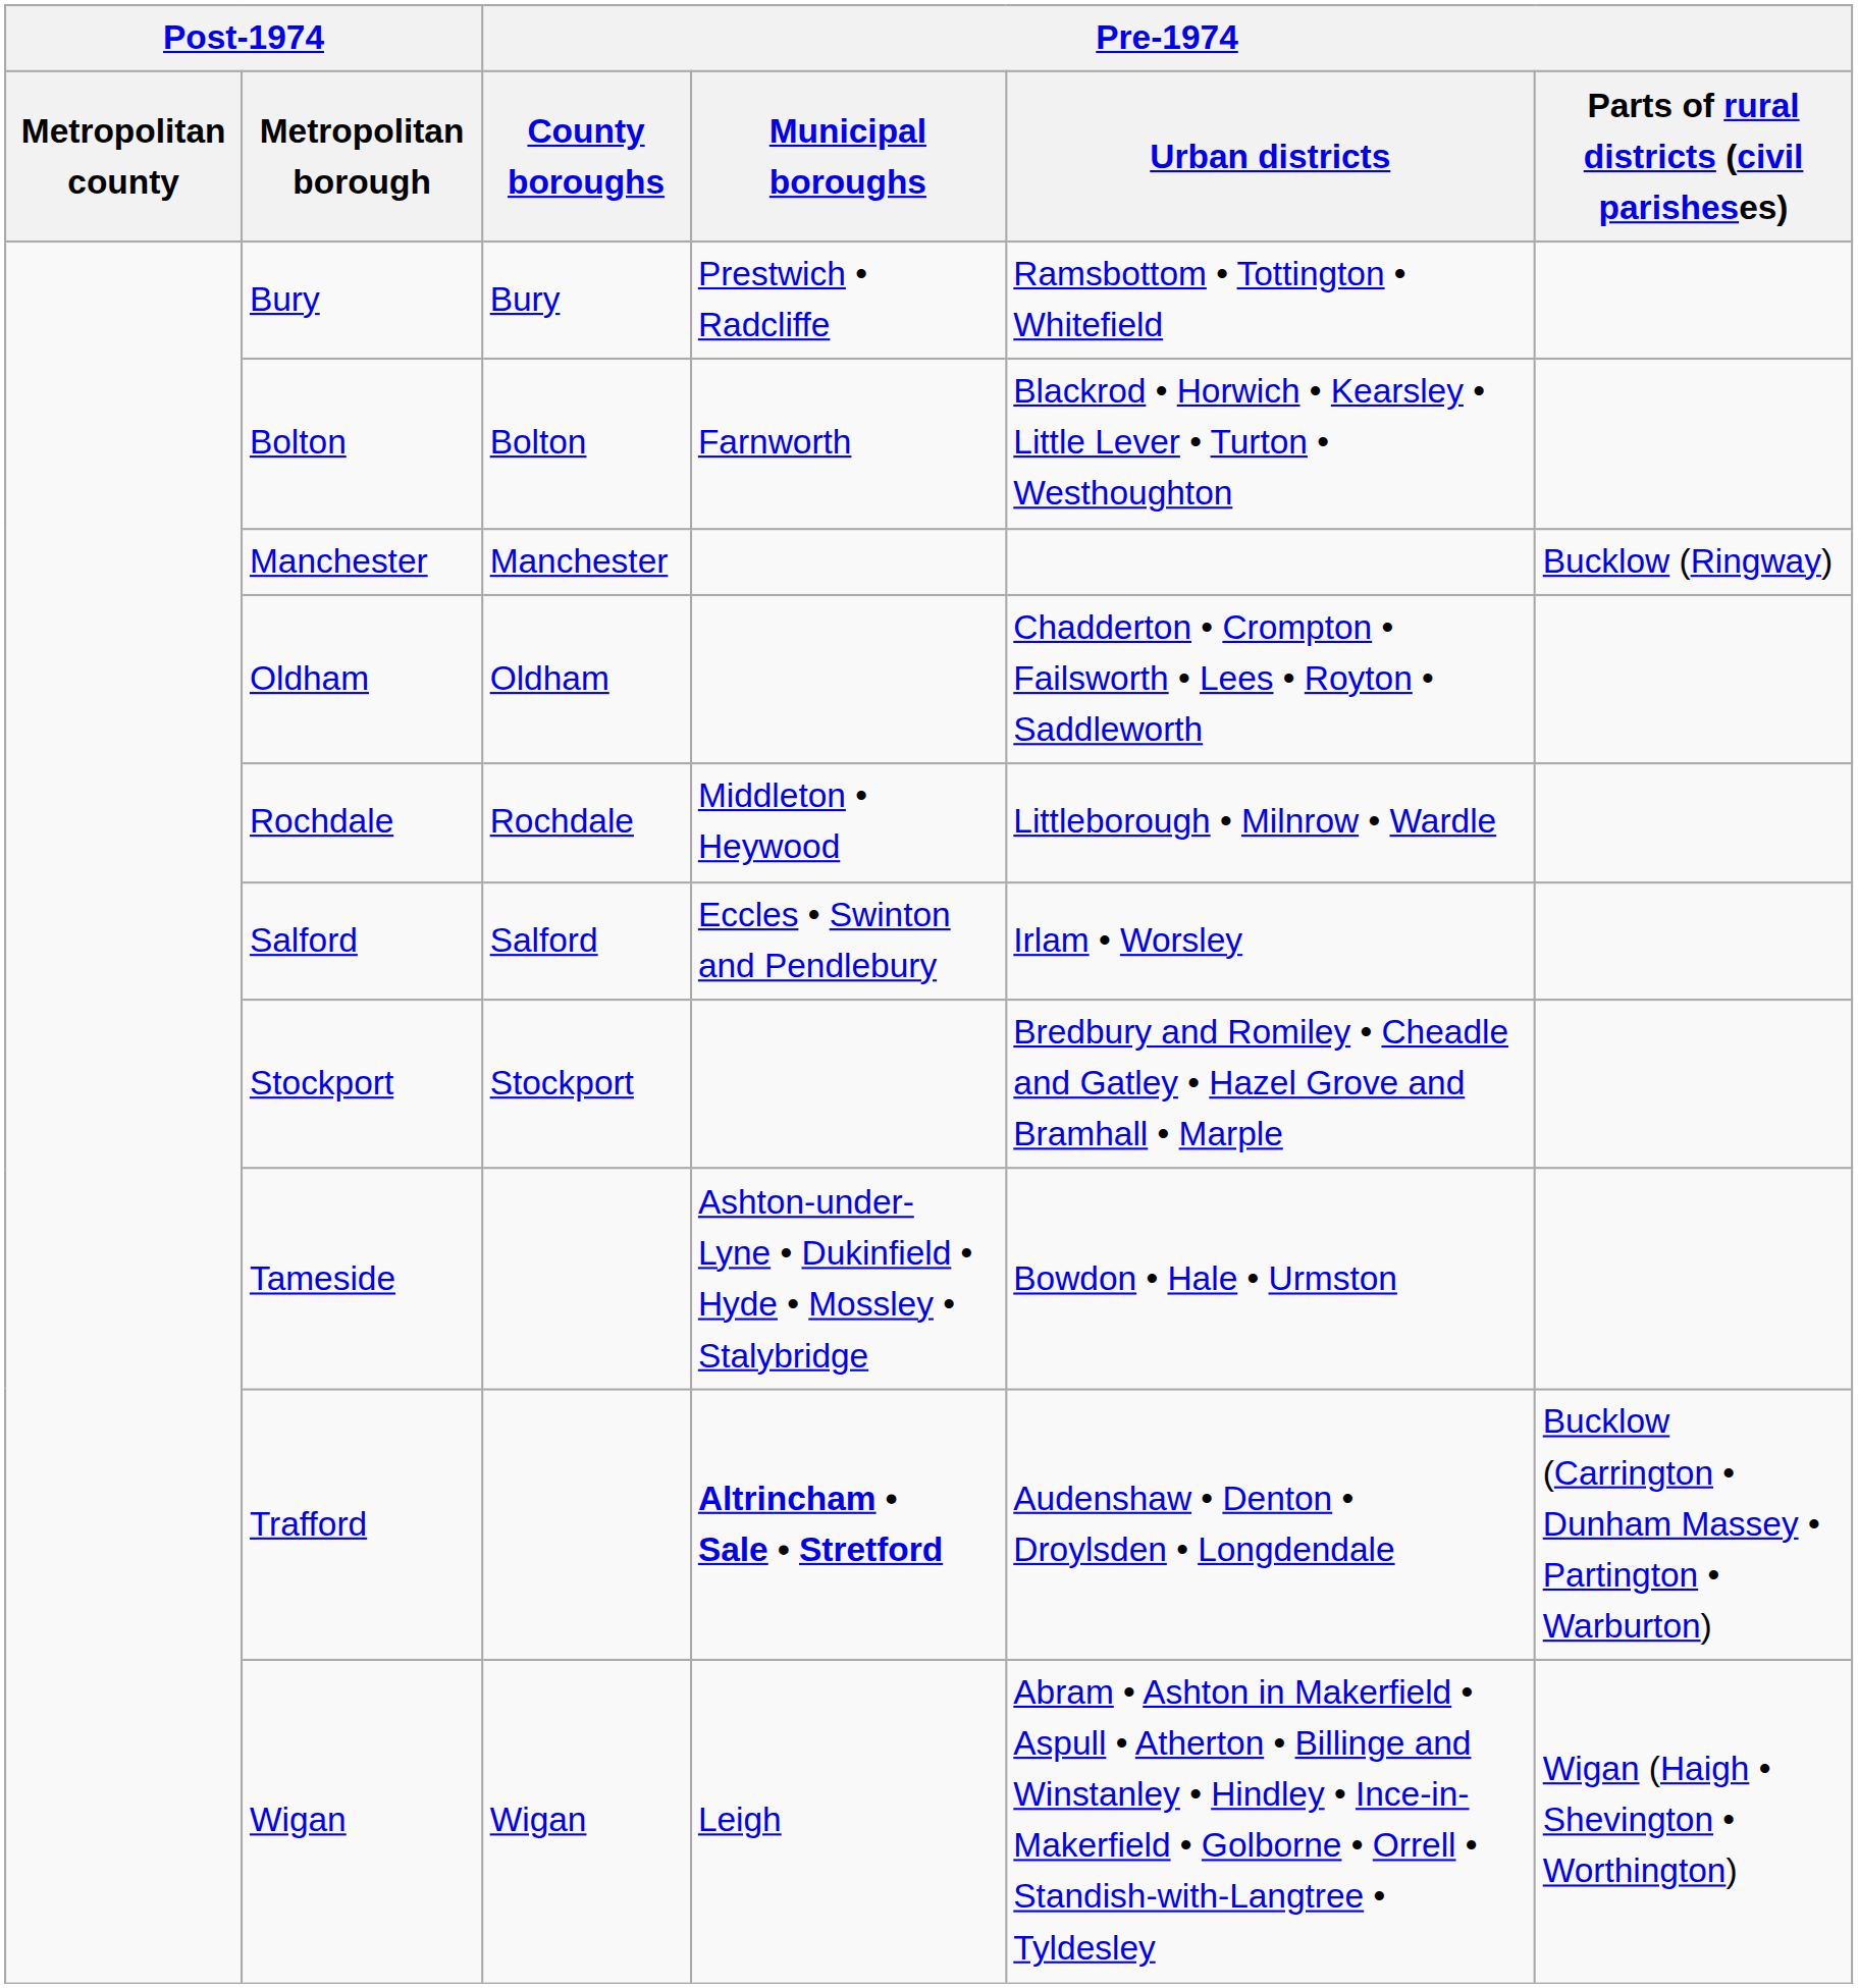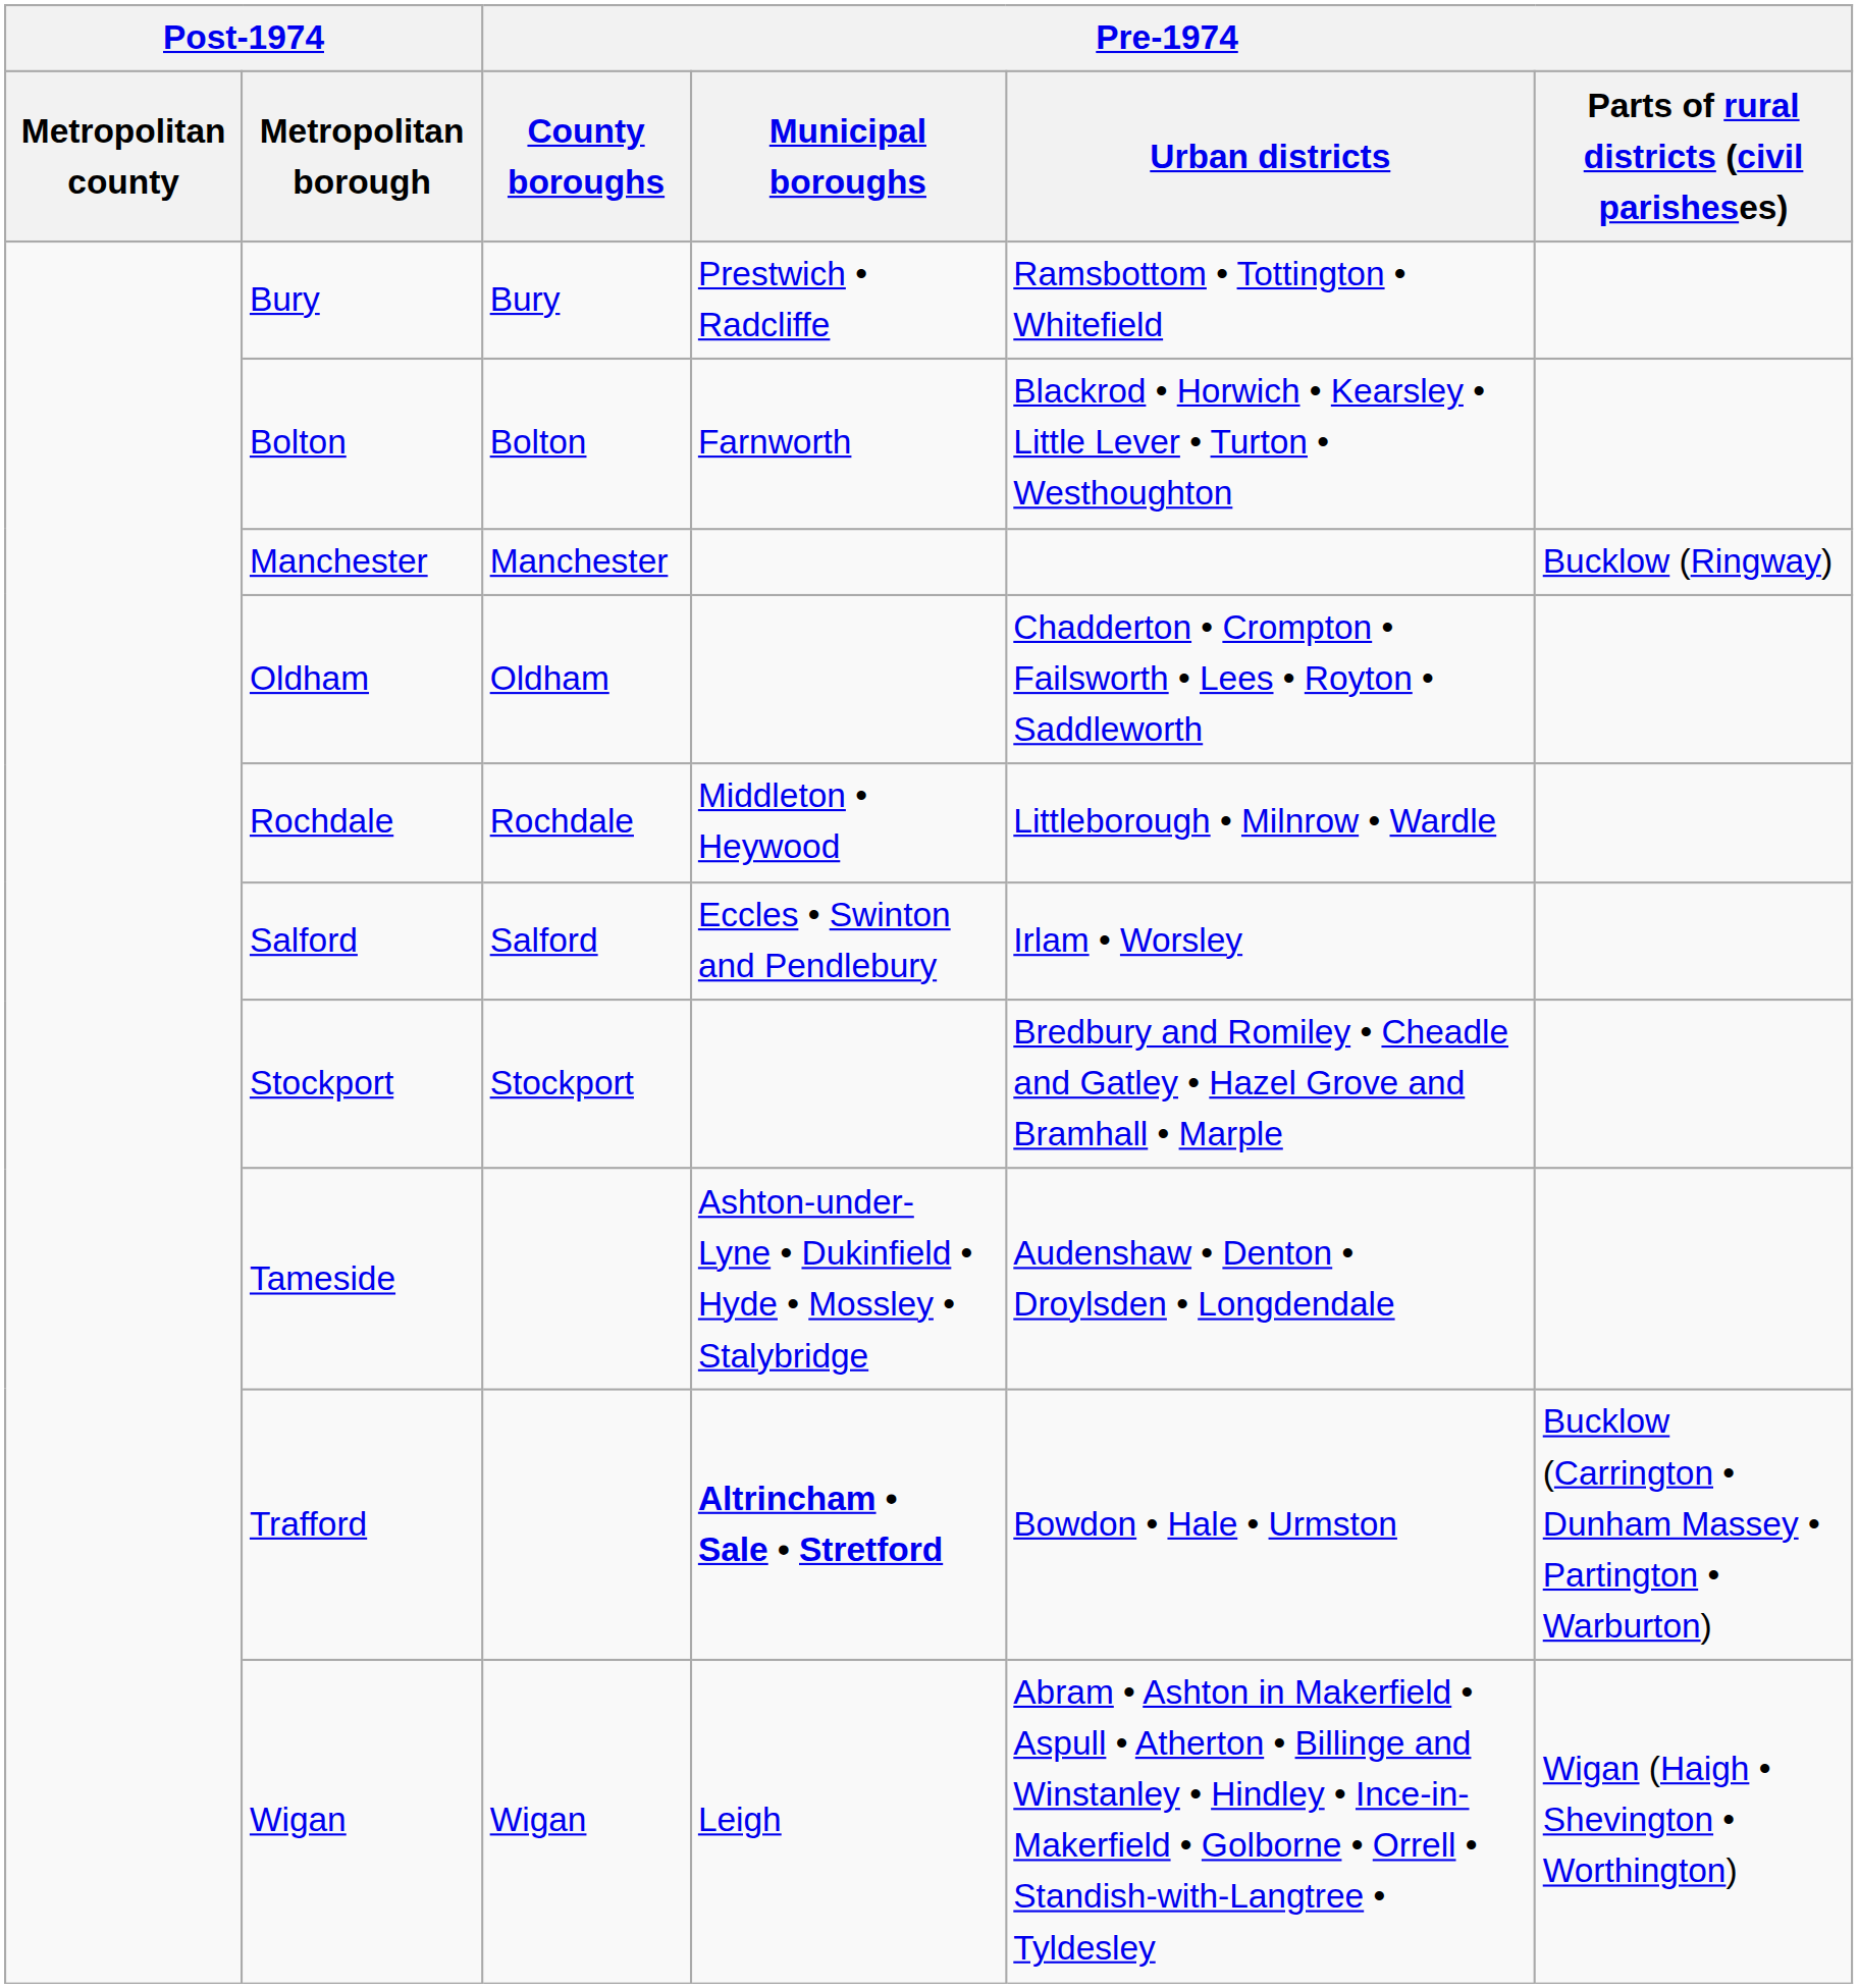Tameside | Pre-1974 / Urban districts: Bowdon • Hale • Urmston -> Audenshaw • Denton • Droylsden • Longdendale
Trafford | Pre-1974 / Urban districts: Audenshaw • Denton • Droylsden • Longdendale -> Bowdon • Hale • Urmston
